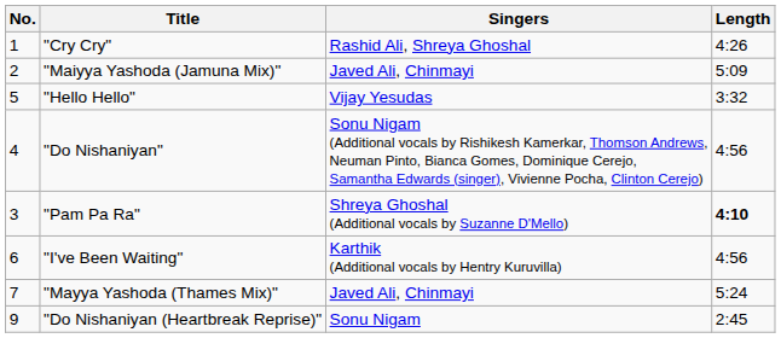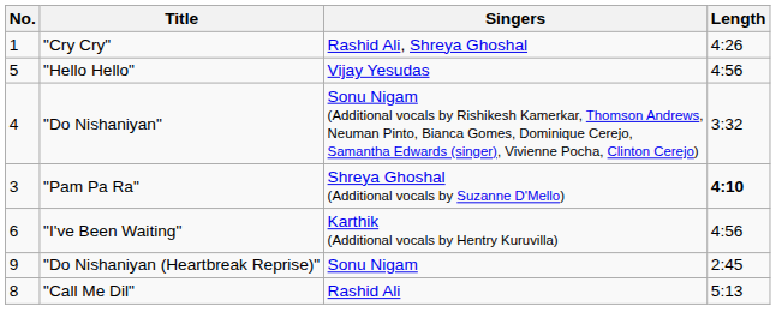- row: 2 | "Maiyya Yashoda (Jamuna Mix)" | Javed Ali, Chinmayi | 5:09
"Hello Hello" | Length: 3:32 -> 4:56
"Do Nishaniyan" | Length: 4:56 -> 3:32
- row: 7 | "Mayya Yashoda (Thames Mix)" | Javed Ali, Chinmayi | 5:24
+ row: 8 | "Call Me Dil" | Rashid Ali | 5:13
